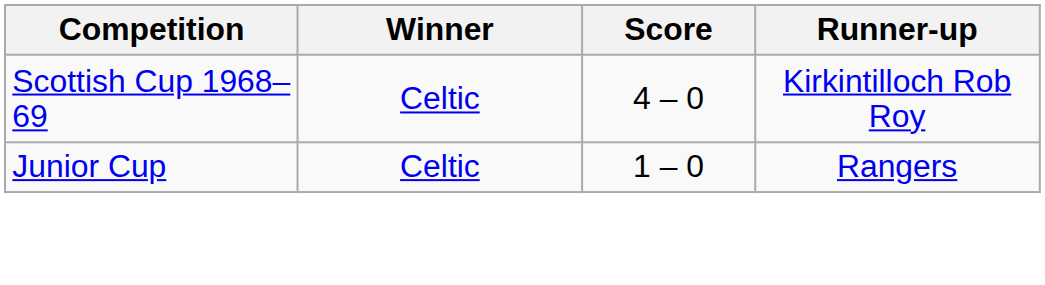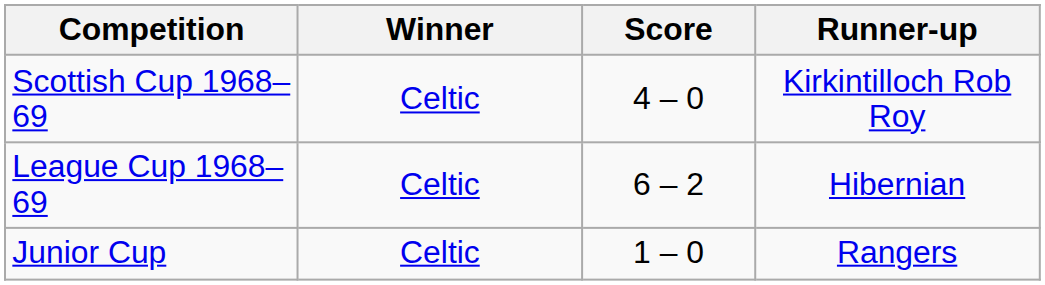+ row: League Cup 1968–69 | Celtic | 6 – 2 | Hibernian
